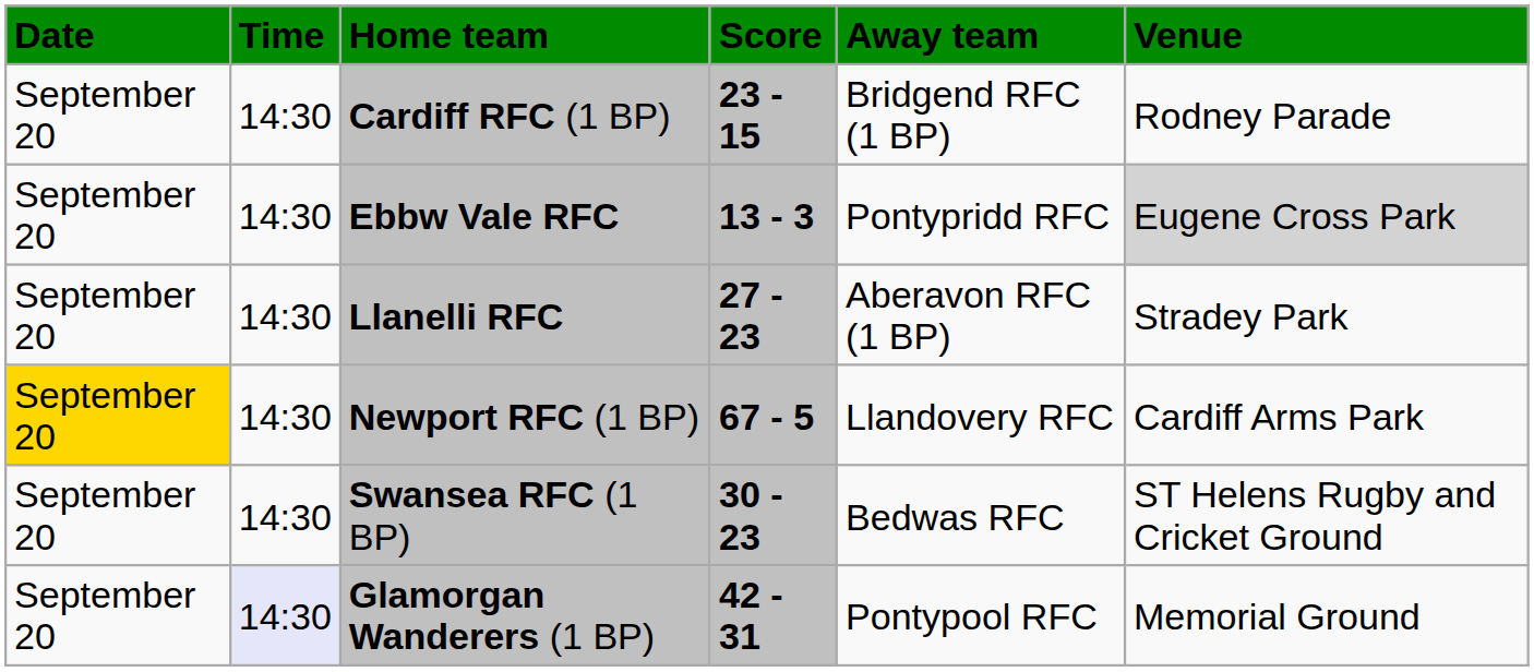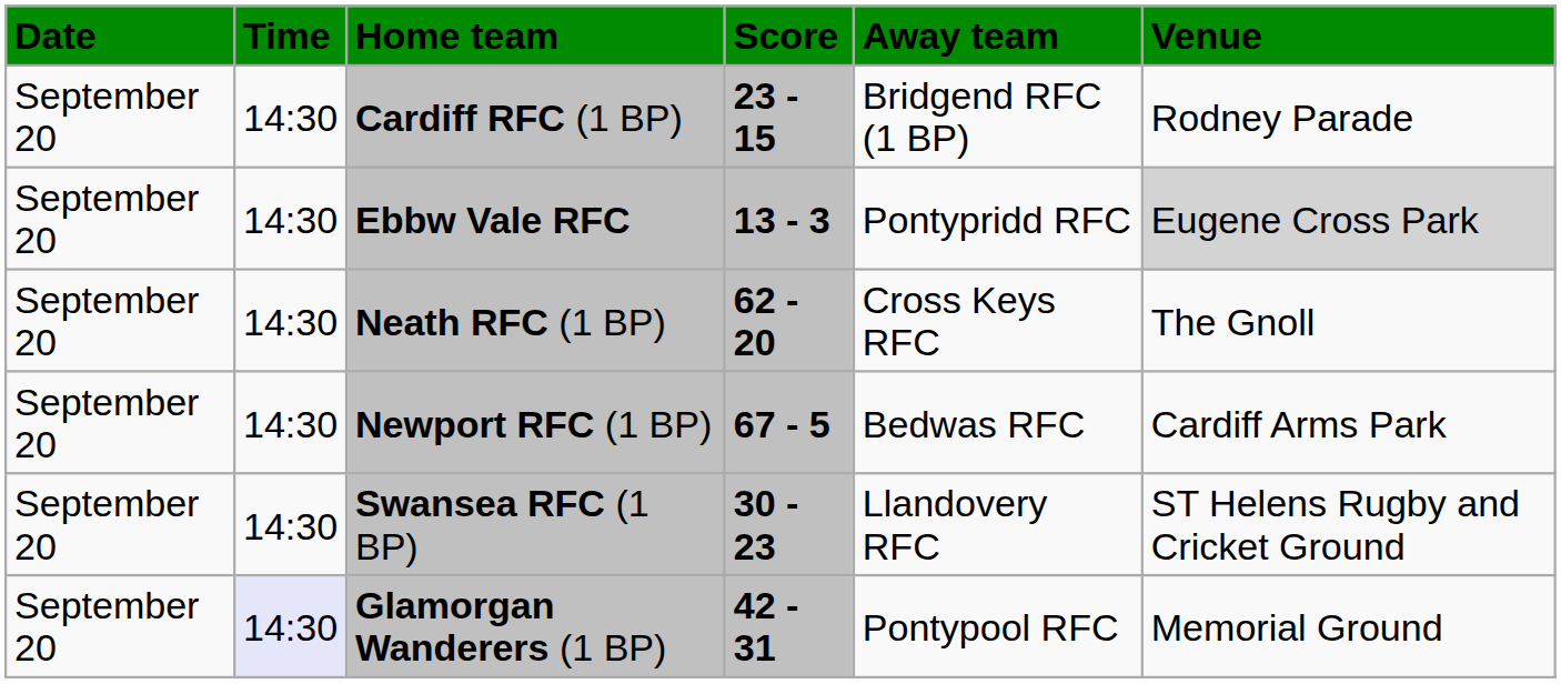- row: September 20 | 14:30 | Llanelli RFC | 27 - 23 | Aberavon RFC (1 BP) | Stradey Park
+ row: September 20 | 14:30 | Neath RFC (1 BP) | 62 - 20 | Cross Keys RFC | The Gnoll
Newport RFC (1 BP) | Date: gold background -> no background
Newport RFC (1 BP) | Away team: Llandovery RFC -> Bedwas RFC
Swansea RFC (1 BP) | Away team: Bedwas RFC -> Llandovery RFC
